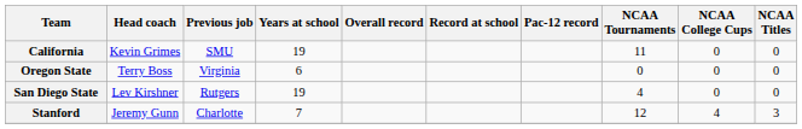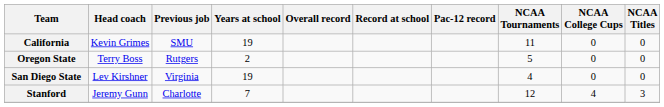Oregon State | Previous job: Virginia -> Rutgers
Oregon State | Years at school: 6 -> 2
Oregon State | NCAA Tournaments: 0 -> 5
San Diego State | Previous job: Rutgers -> Virginia
